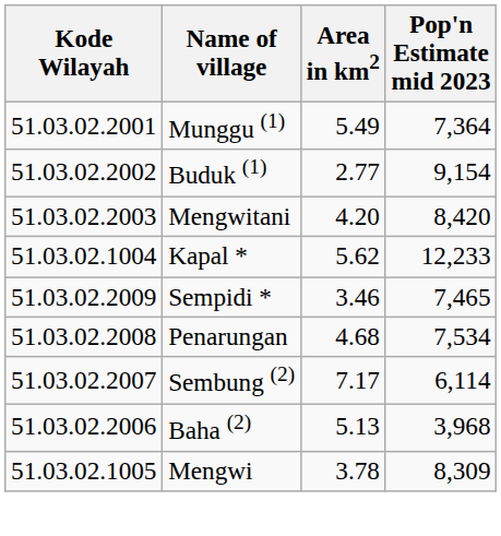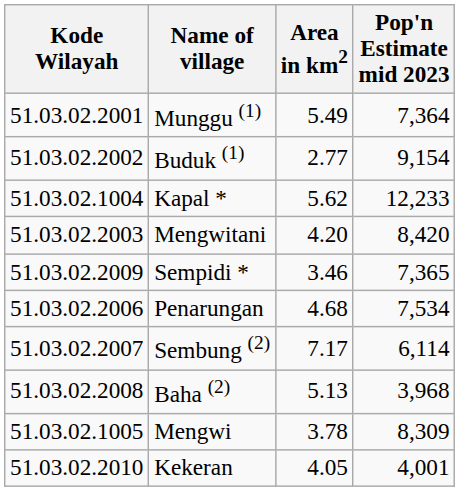rows swapped: Mengwitani <-> Kapal *
Sempidi * | Pop'n Estimate mid 2023: 7,465 -> 7,365
Penarungan | Kode Wilayah: 51.03.02.2008 -> 51.03.02.2006
Baha (2) | Kode Wilayah: 51.03.02.2006 -> 51.03.02.2008
+ row: 51.03.02.2010 | Kekeran | 4.05 | 4,001
